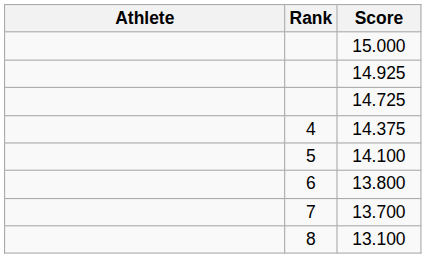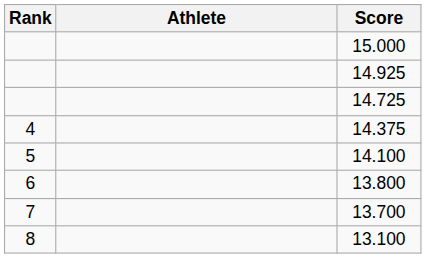columns swapped: Rank <-> Athlete
